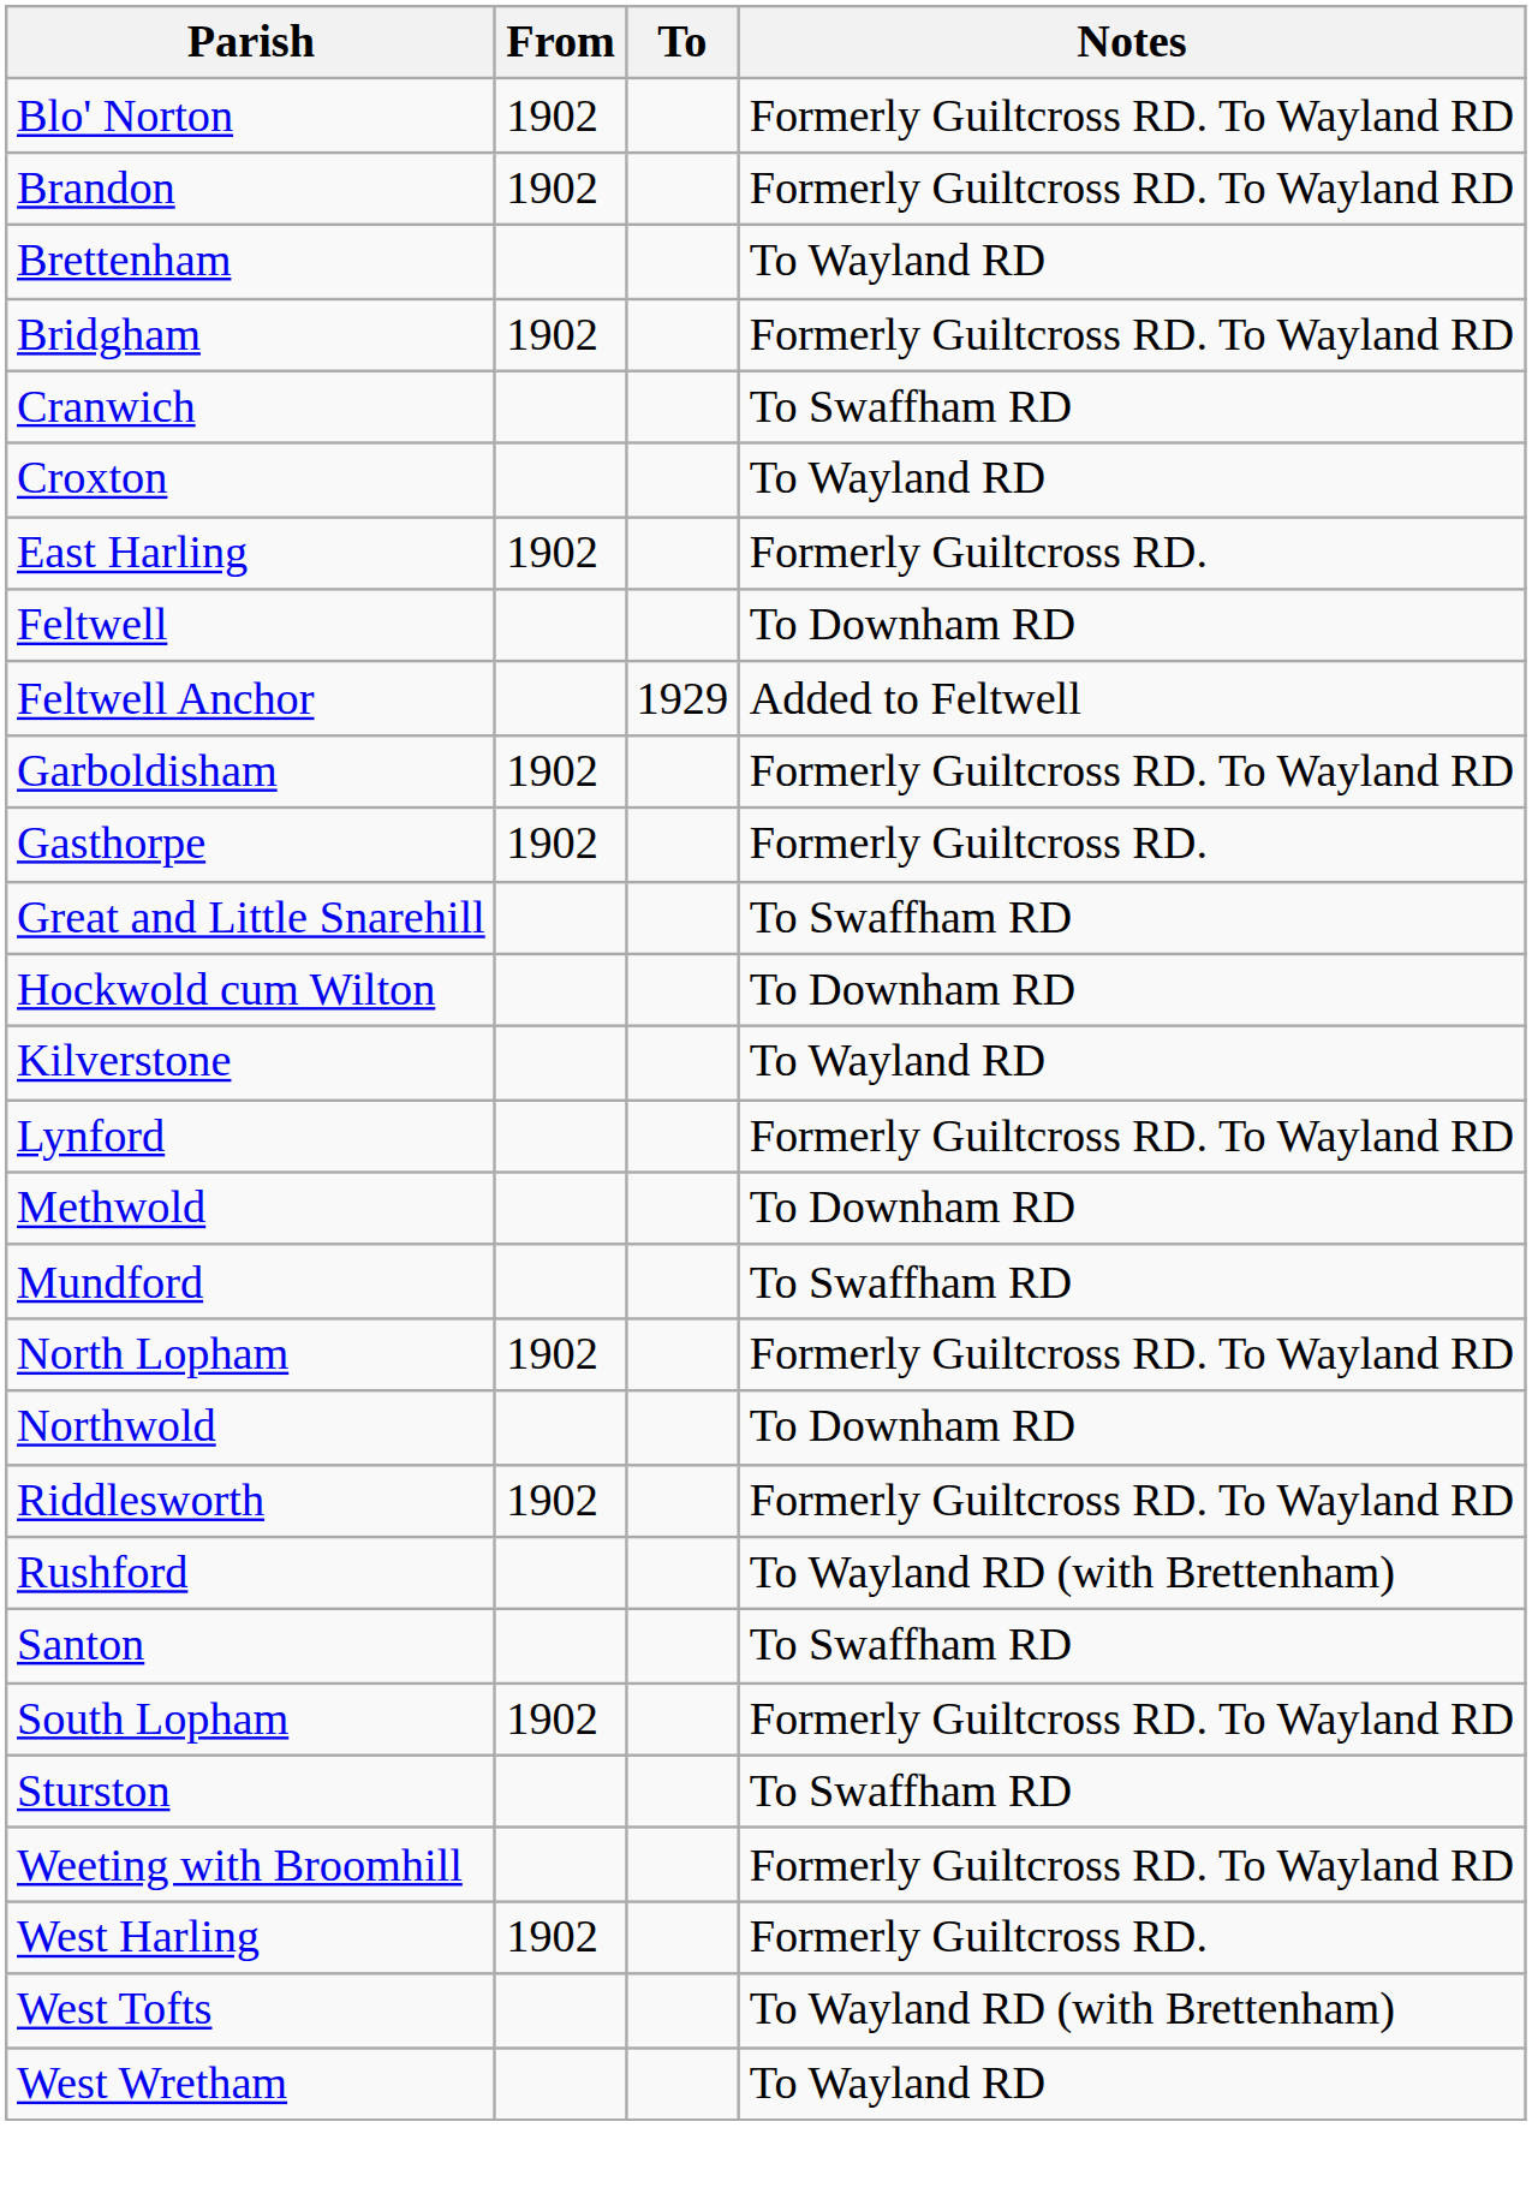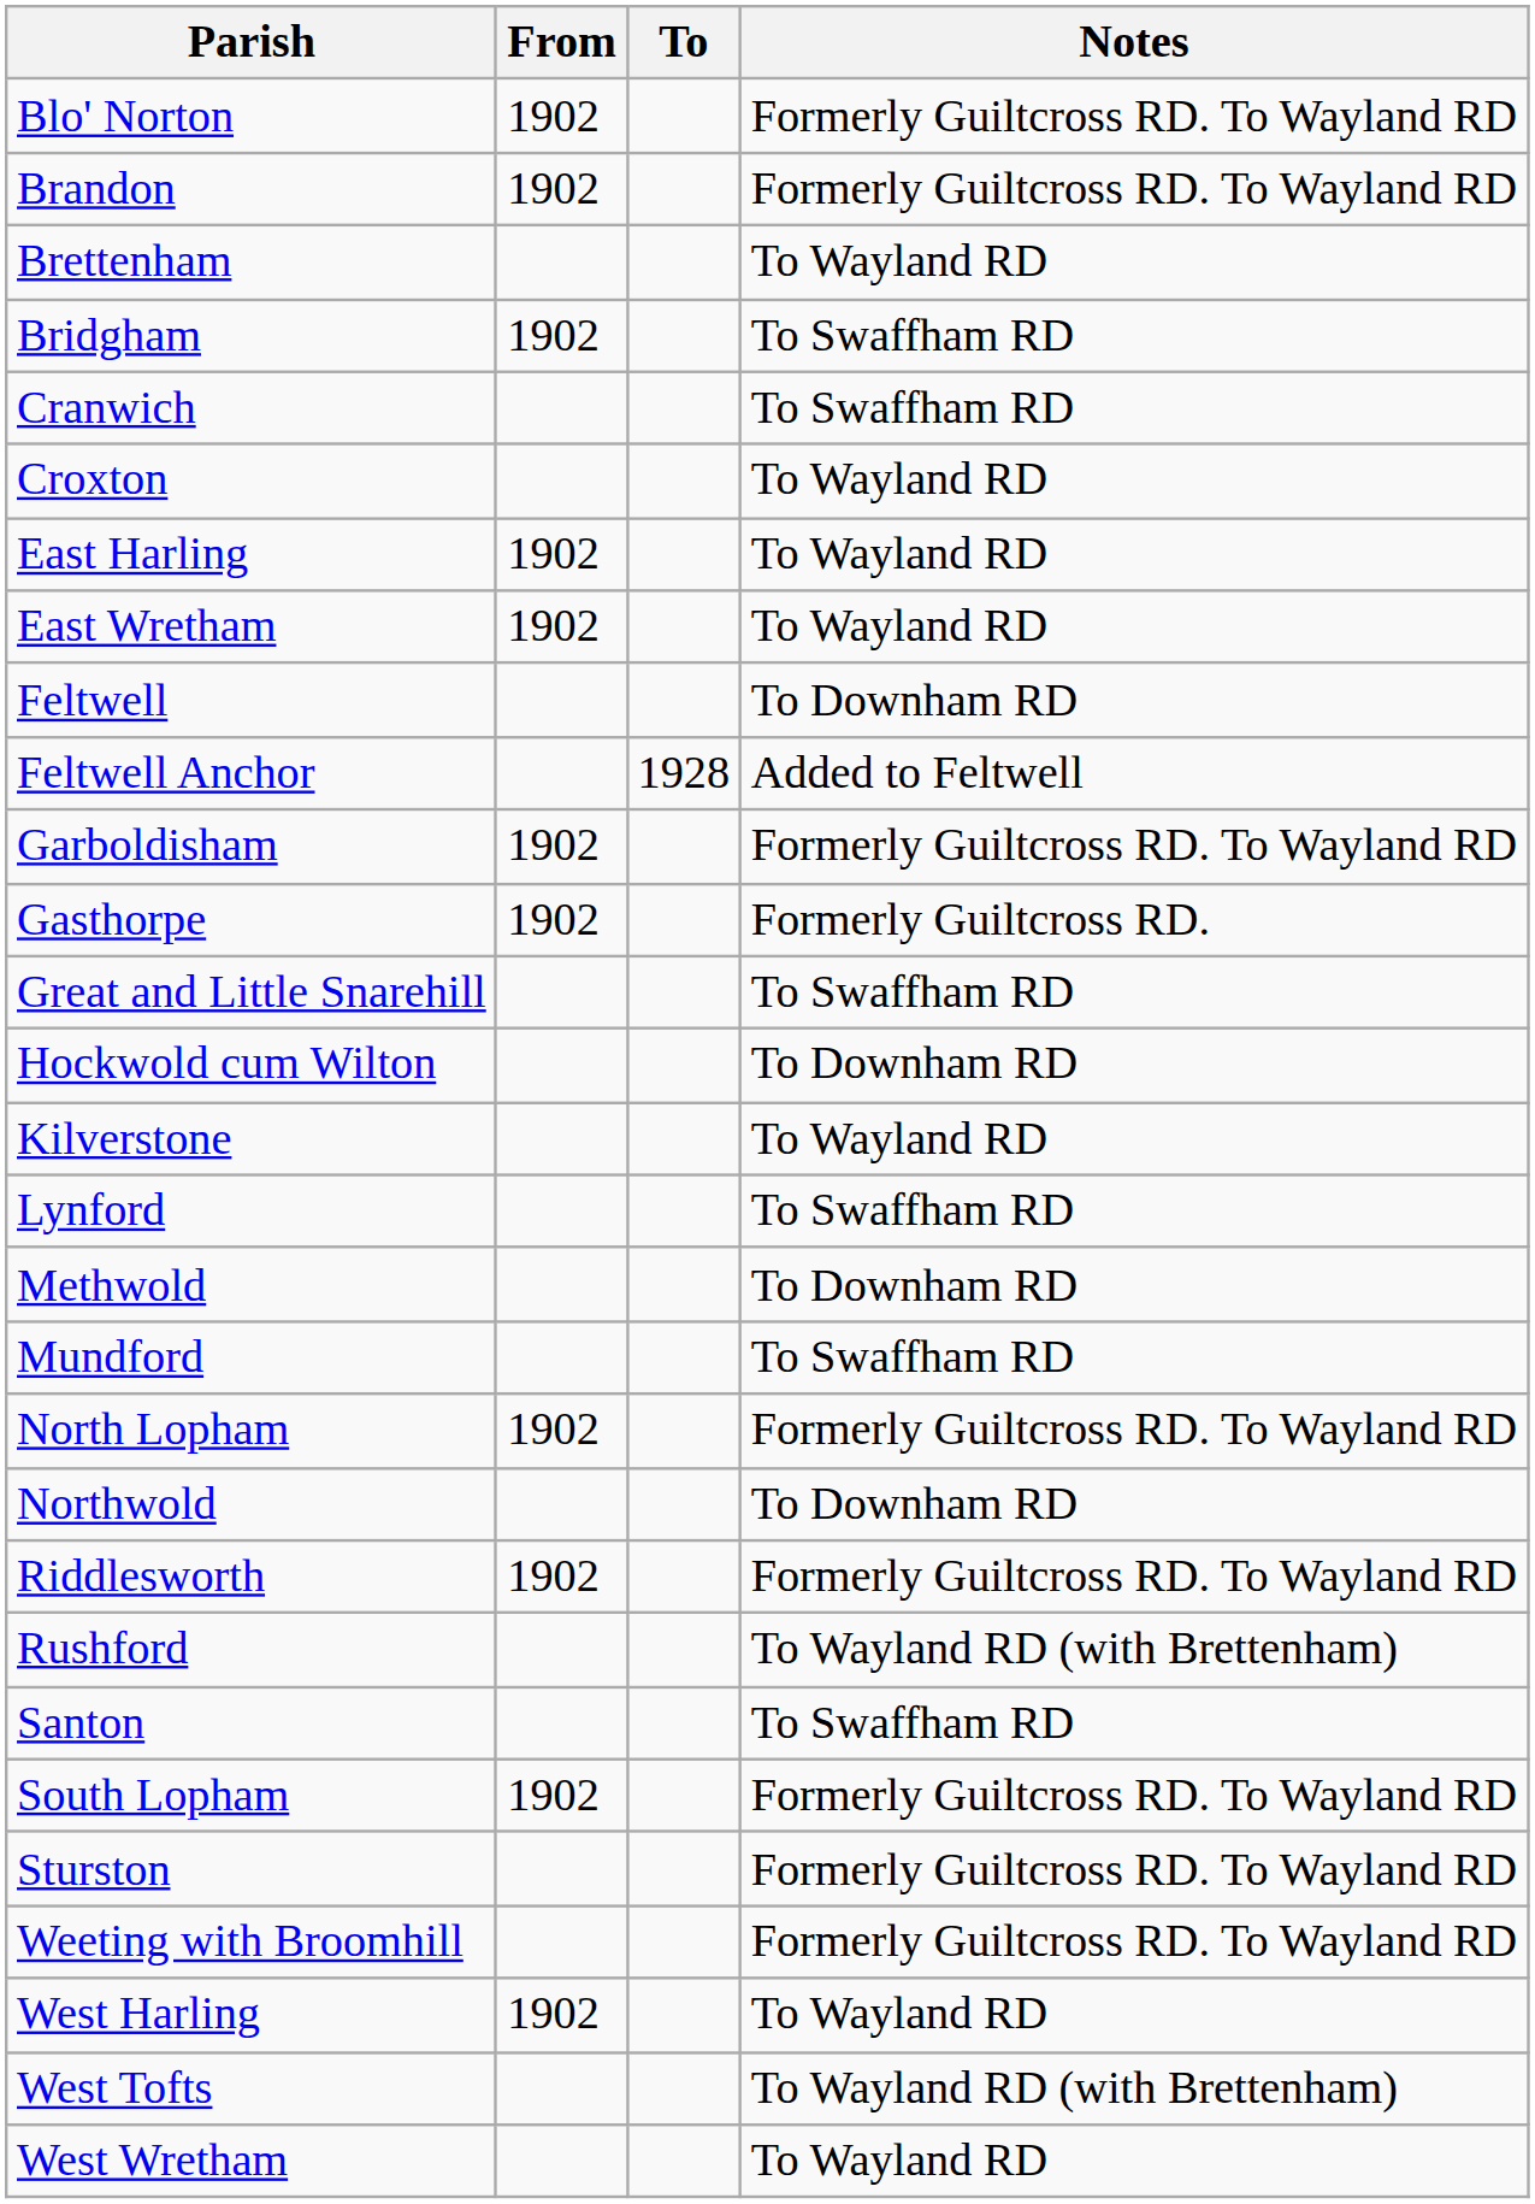Bridgham | Notes: Formerly Guiltcross RD. To Wayland RD -> To Swaffham RD
East Harling | Notes: Formerly Guiltcross RD. -> To Wayland RD
+ row: East Wretham | 1902 | To Wayland RD
Feltwell Anchor | To: 1929 -> 1928
Lynford | Notes: Formerly Guiltcross RD. To Wayland RD -> To Swaffham RD
Sturston | Notes: To Swaffham RD -> Formerly Guiltcross RD. To Wayland RD
West Harling | Notes: Formerly Guiltcross RD. -> To Wayland RD
